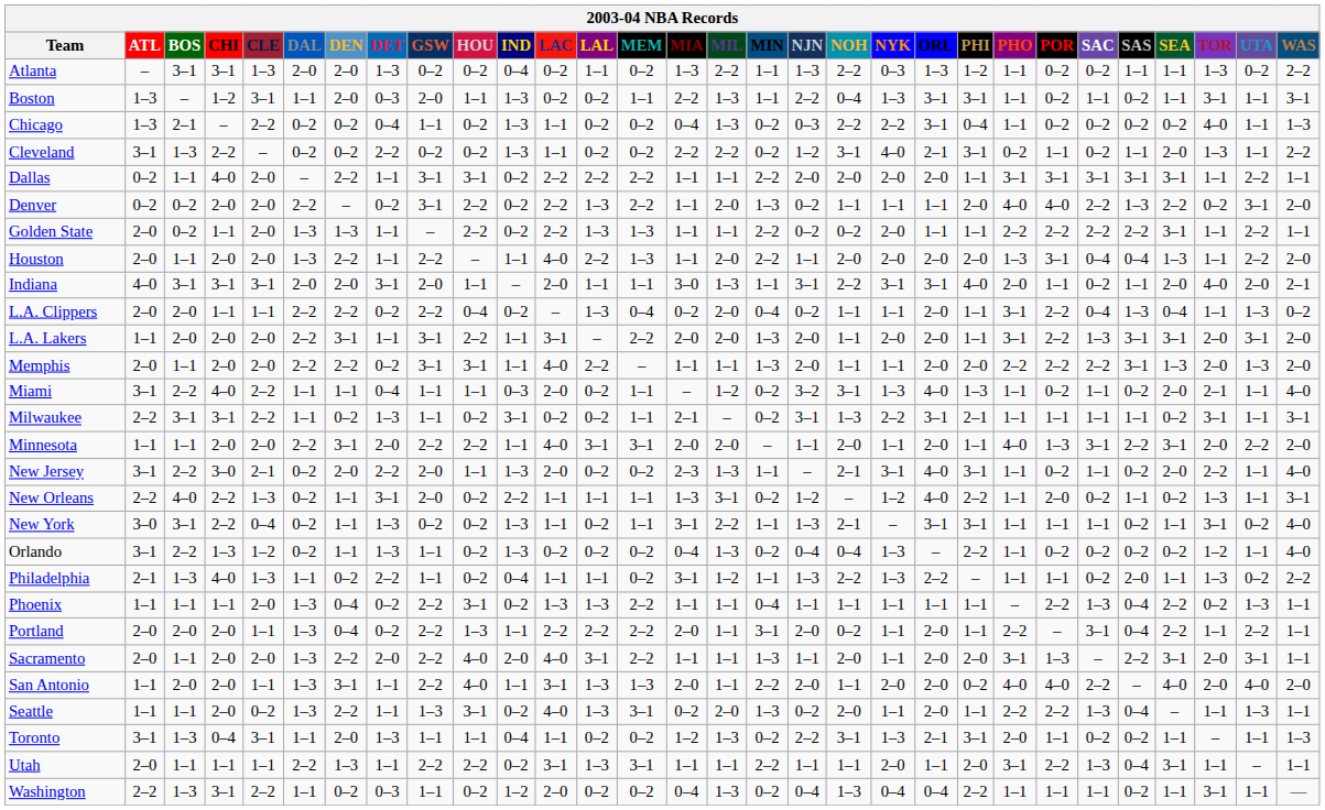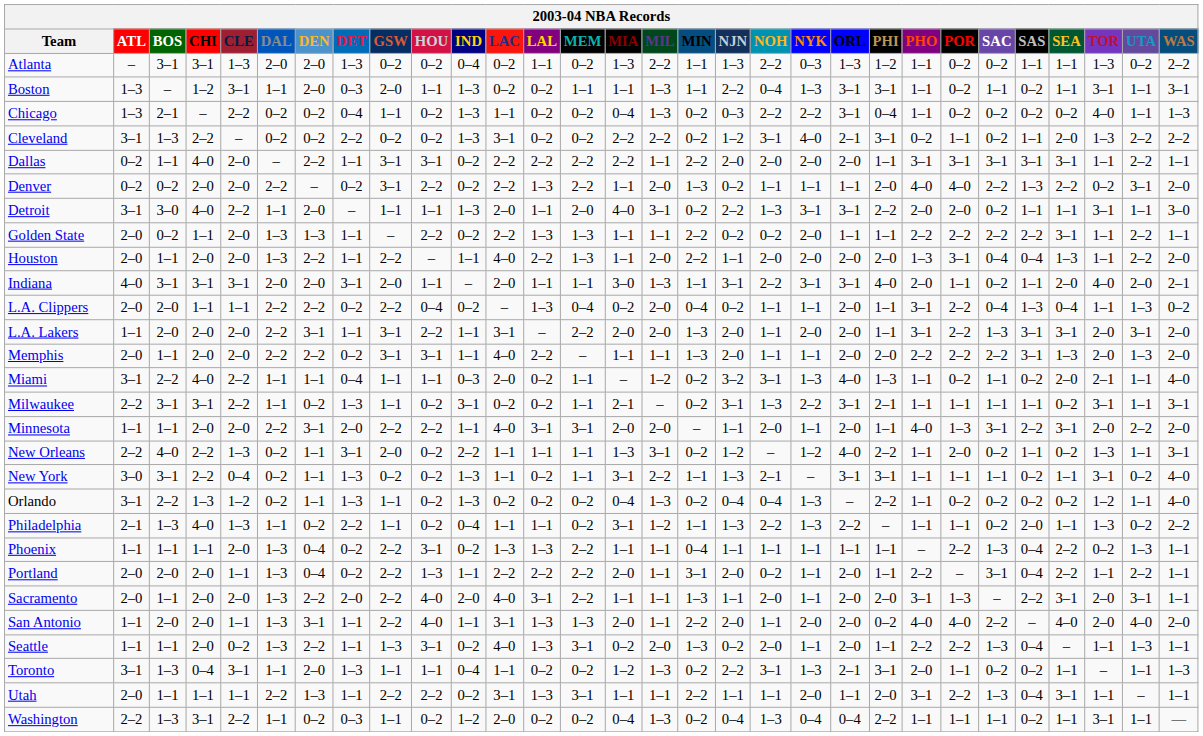Boston | MIA: 2–2 -> 1–1
Cleveland | LAC: 1–1 -> 3–1
Cleveland | UTA: 1–1 -> 2–2
Dallas | MIA: 1–1 -> 2–2
+ row: Detroit | 3–1 | 3–0 | 4–0 | 2–2 | 1–1 | 2–0 | – | 1–1 | 1–1 | 1–3 | 2–0 | 1–1 | 2–0 | 4–0 | 3–1 | 0–2 | 2–2 | 1–3 | 3–1 | 3–1 | 2–2 | 2–0 | 2–0 | 0–2 | 1–1 | 1–1 | 3–1 | 1–1 | 3–0
- row: New Jersey | 3–1 | 2–2 | 3–0 | 2–1 | 0–2 | 2–0 | 2–2 | 2–0 | 1–1 | 1–3 | 2–0 | 0–2 | 0–2 | 2–3 | 1–3 | 1–1 | – | 2–1 | 3–1 | 4–0 | 3–1 | 1–1 | 0–2 | 1–1 | 0–2 | 2–0 | 2–2 | 1–1 | 4–0
